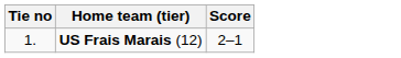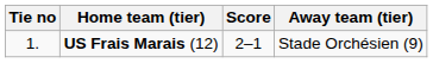+ column: Away team (tier) | Stade Orchésien (9)
